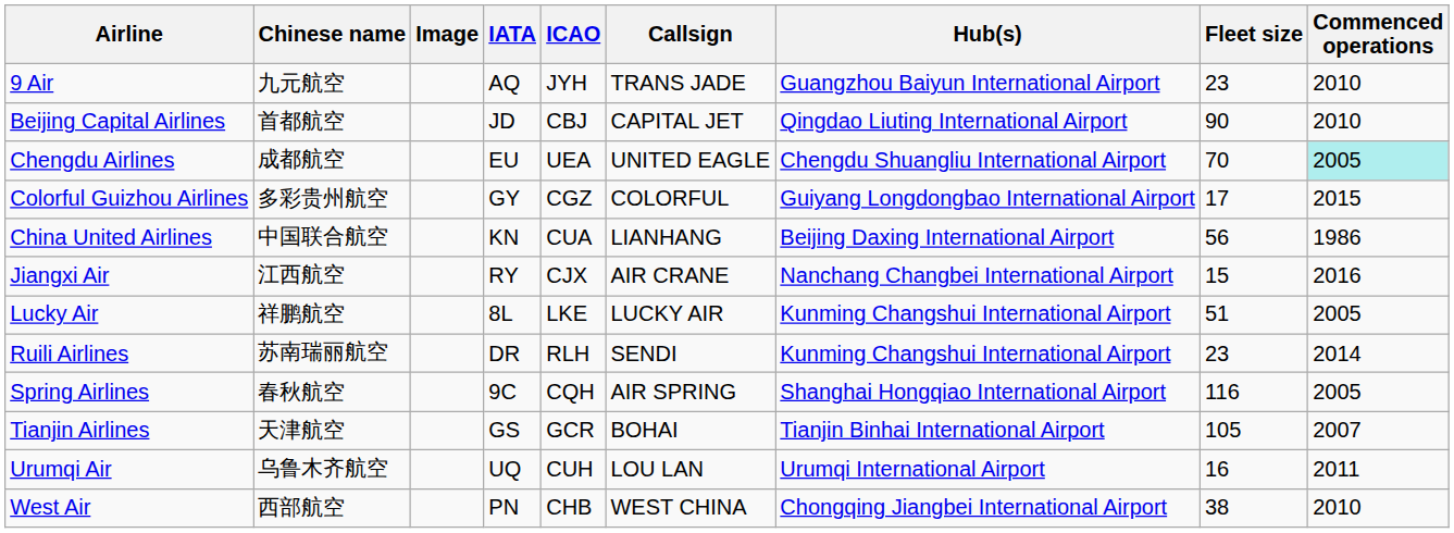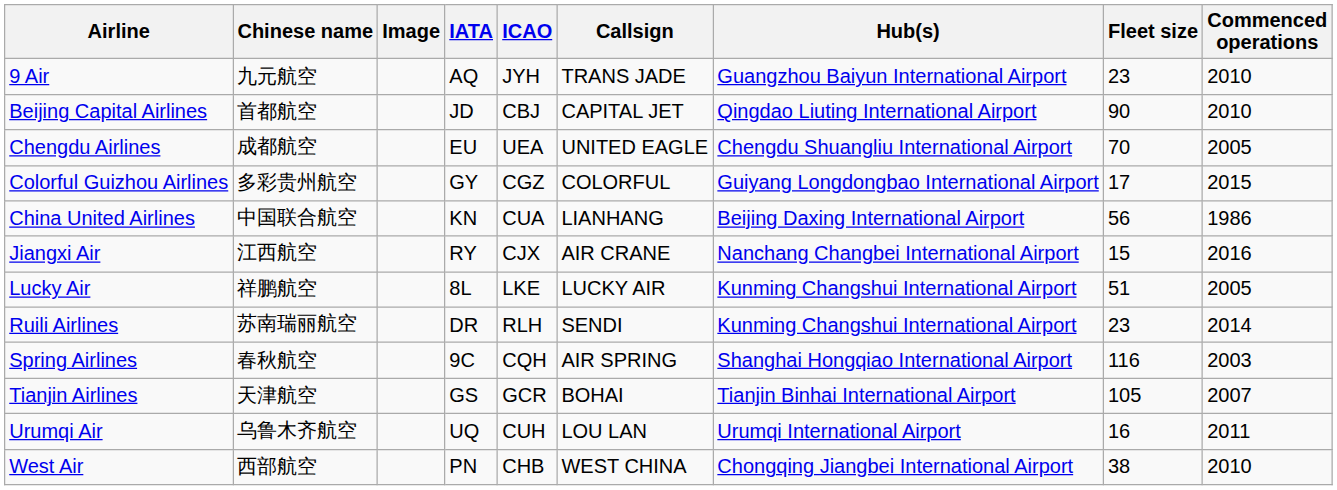Chengdu Airlines | Commenced operations: paleturquoise background -> no background
Spring Airlines | Commenced operations: 2005 -> 2003
